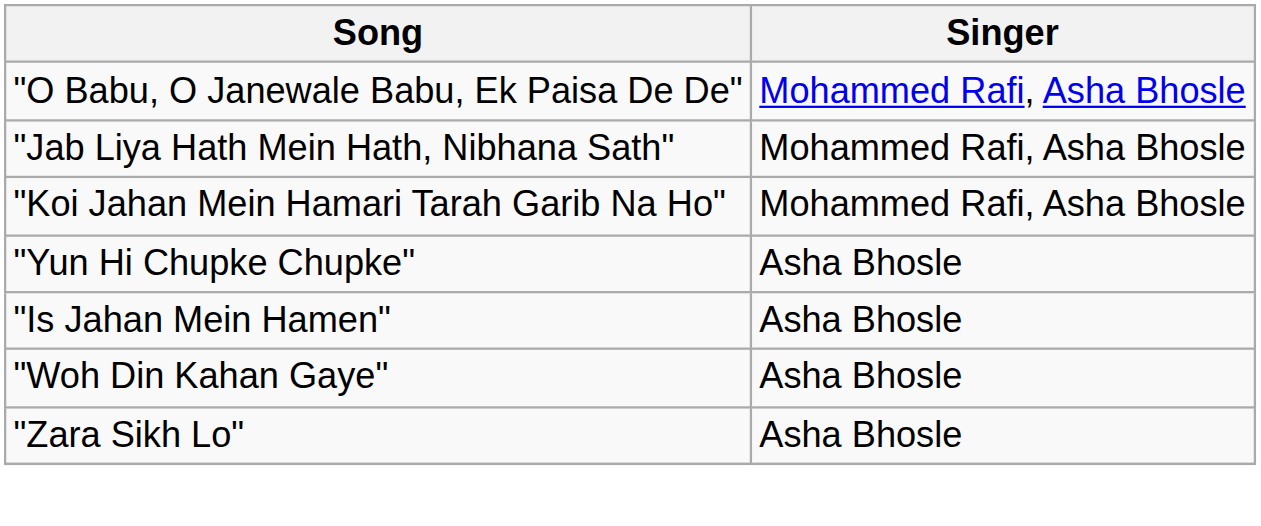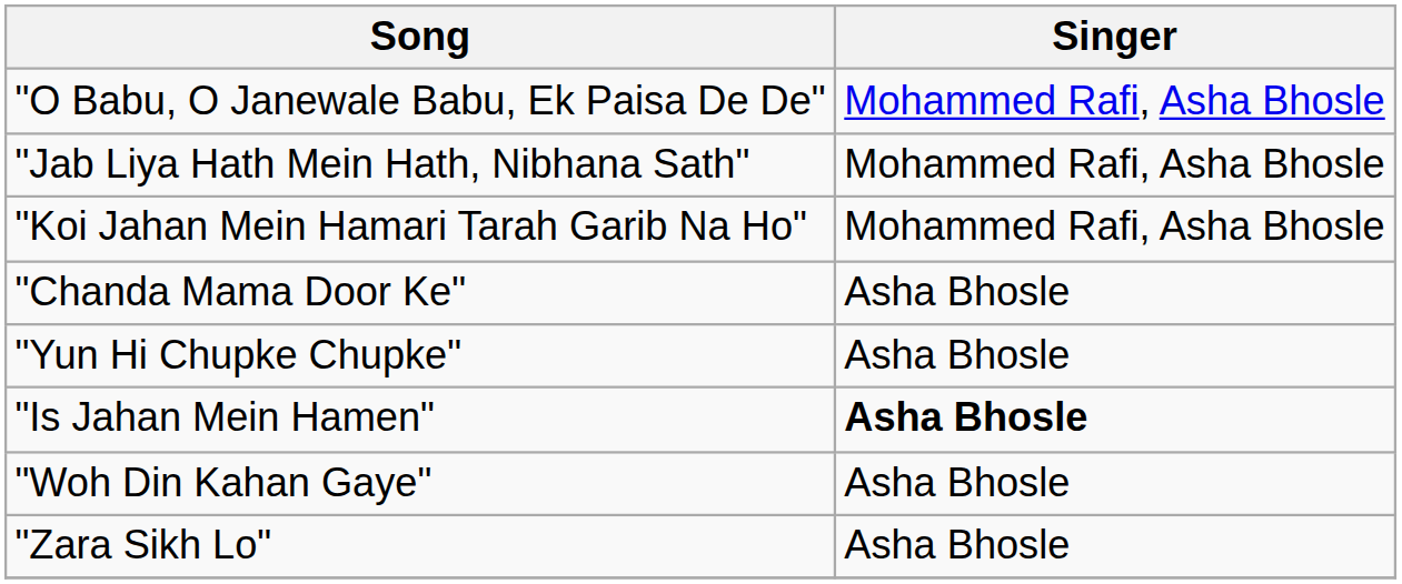+ row: "Chanda Mama Door Ke" | Asha Bhosle
"Is Jahan Mein Hamen" | Singer: normal -> bold
